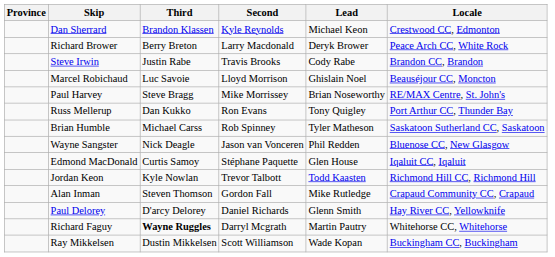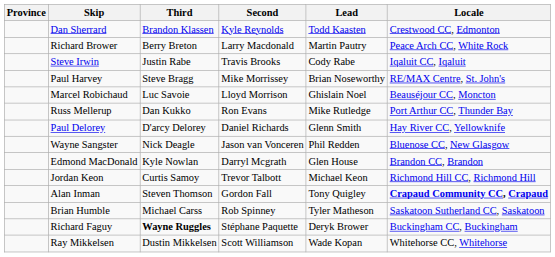Dan Sherrard | Lead: Michael Keon -> Todd Kaasten
Richard Brower | Lead: Deryk Brower -> Martin Pautry
Steve Irwin | Locale: Brandon CC, Brandon -> Iqaluit CC, Iqaluit
rows swapped: Marcel Robichaud <-> Paul Harvey
Russ Mellerup | Lead: Tony Quigley -> Mike Rutledge
rows swapped: Paul Delorey <-> Brian Humble
Edmond MacDonald | Third: Curtis Samoy -> Kyle Nowlan
Edmond MacDonald | Second: Stéphane Paquette -> Darryl Mcgrath
Edmond MacDonald | Locale: Iqaluit CC, Iqaluit -> Brandon CC, Brandon
Jordan Keon | Third: Kyle Nowlan -> Curtis Samoy
Jordan Keon | Lead: Todd Kaasten -> Michael Keon
Alan Inman | Lead: Mike Rutledge -> Tony Quigley
Alan Inman | Locale: normal -> bold
Richard Faguy | Second: Darryl Mcgrath -> Stéphane Paquette
Richard Faguy | Lead: Martin Pautry -> Deryk Brower
Richard Faguy | Locale: Whitehorse CC, Whitehorse -> Buckingham CC, Buckingham
Ray Mikkelsen | Locale: Buckingham CC, Buckingham -> Whitehorse CC, Whitehorse
